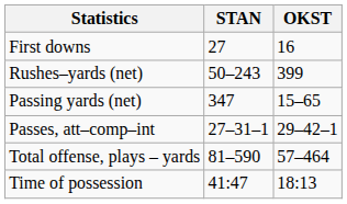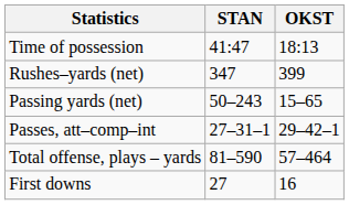rows swapped: First downs <-> Time of possession
Rushes–yards (net) | STAN: 50–243 -> 347
Passing yards (net) | STAN: 347 -> 50–243
